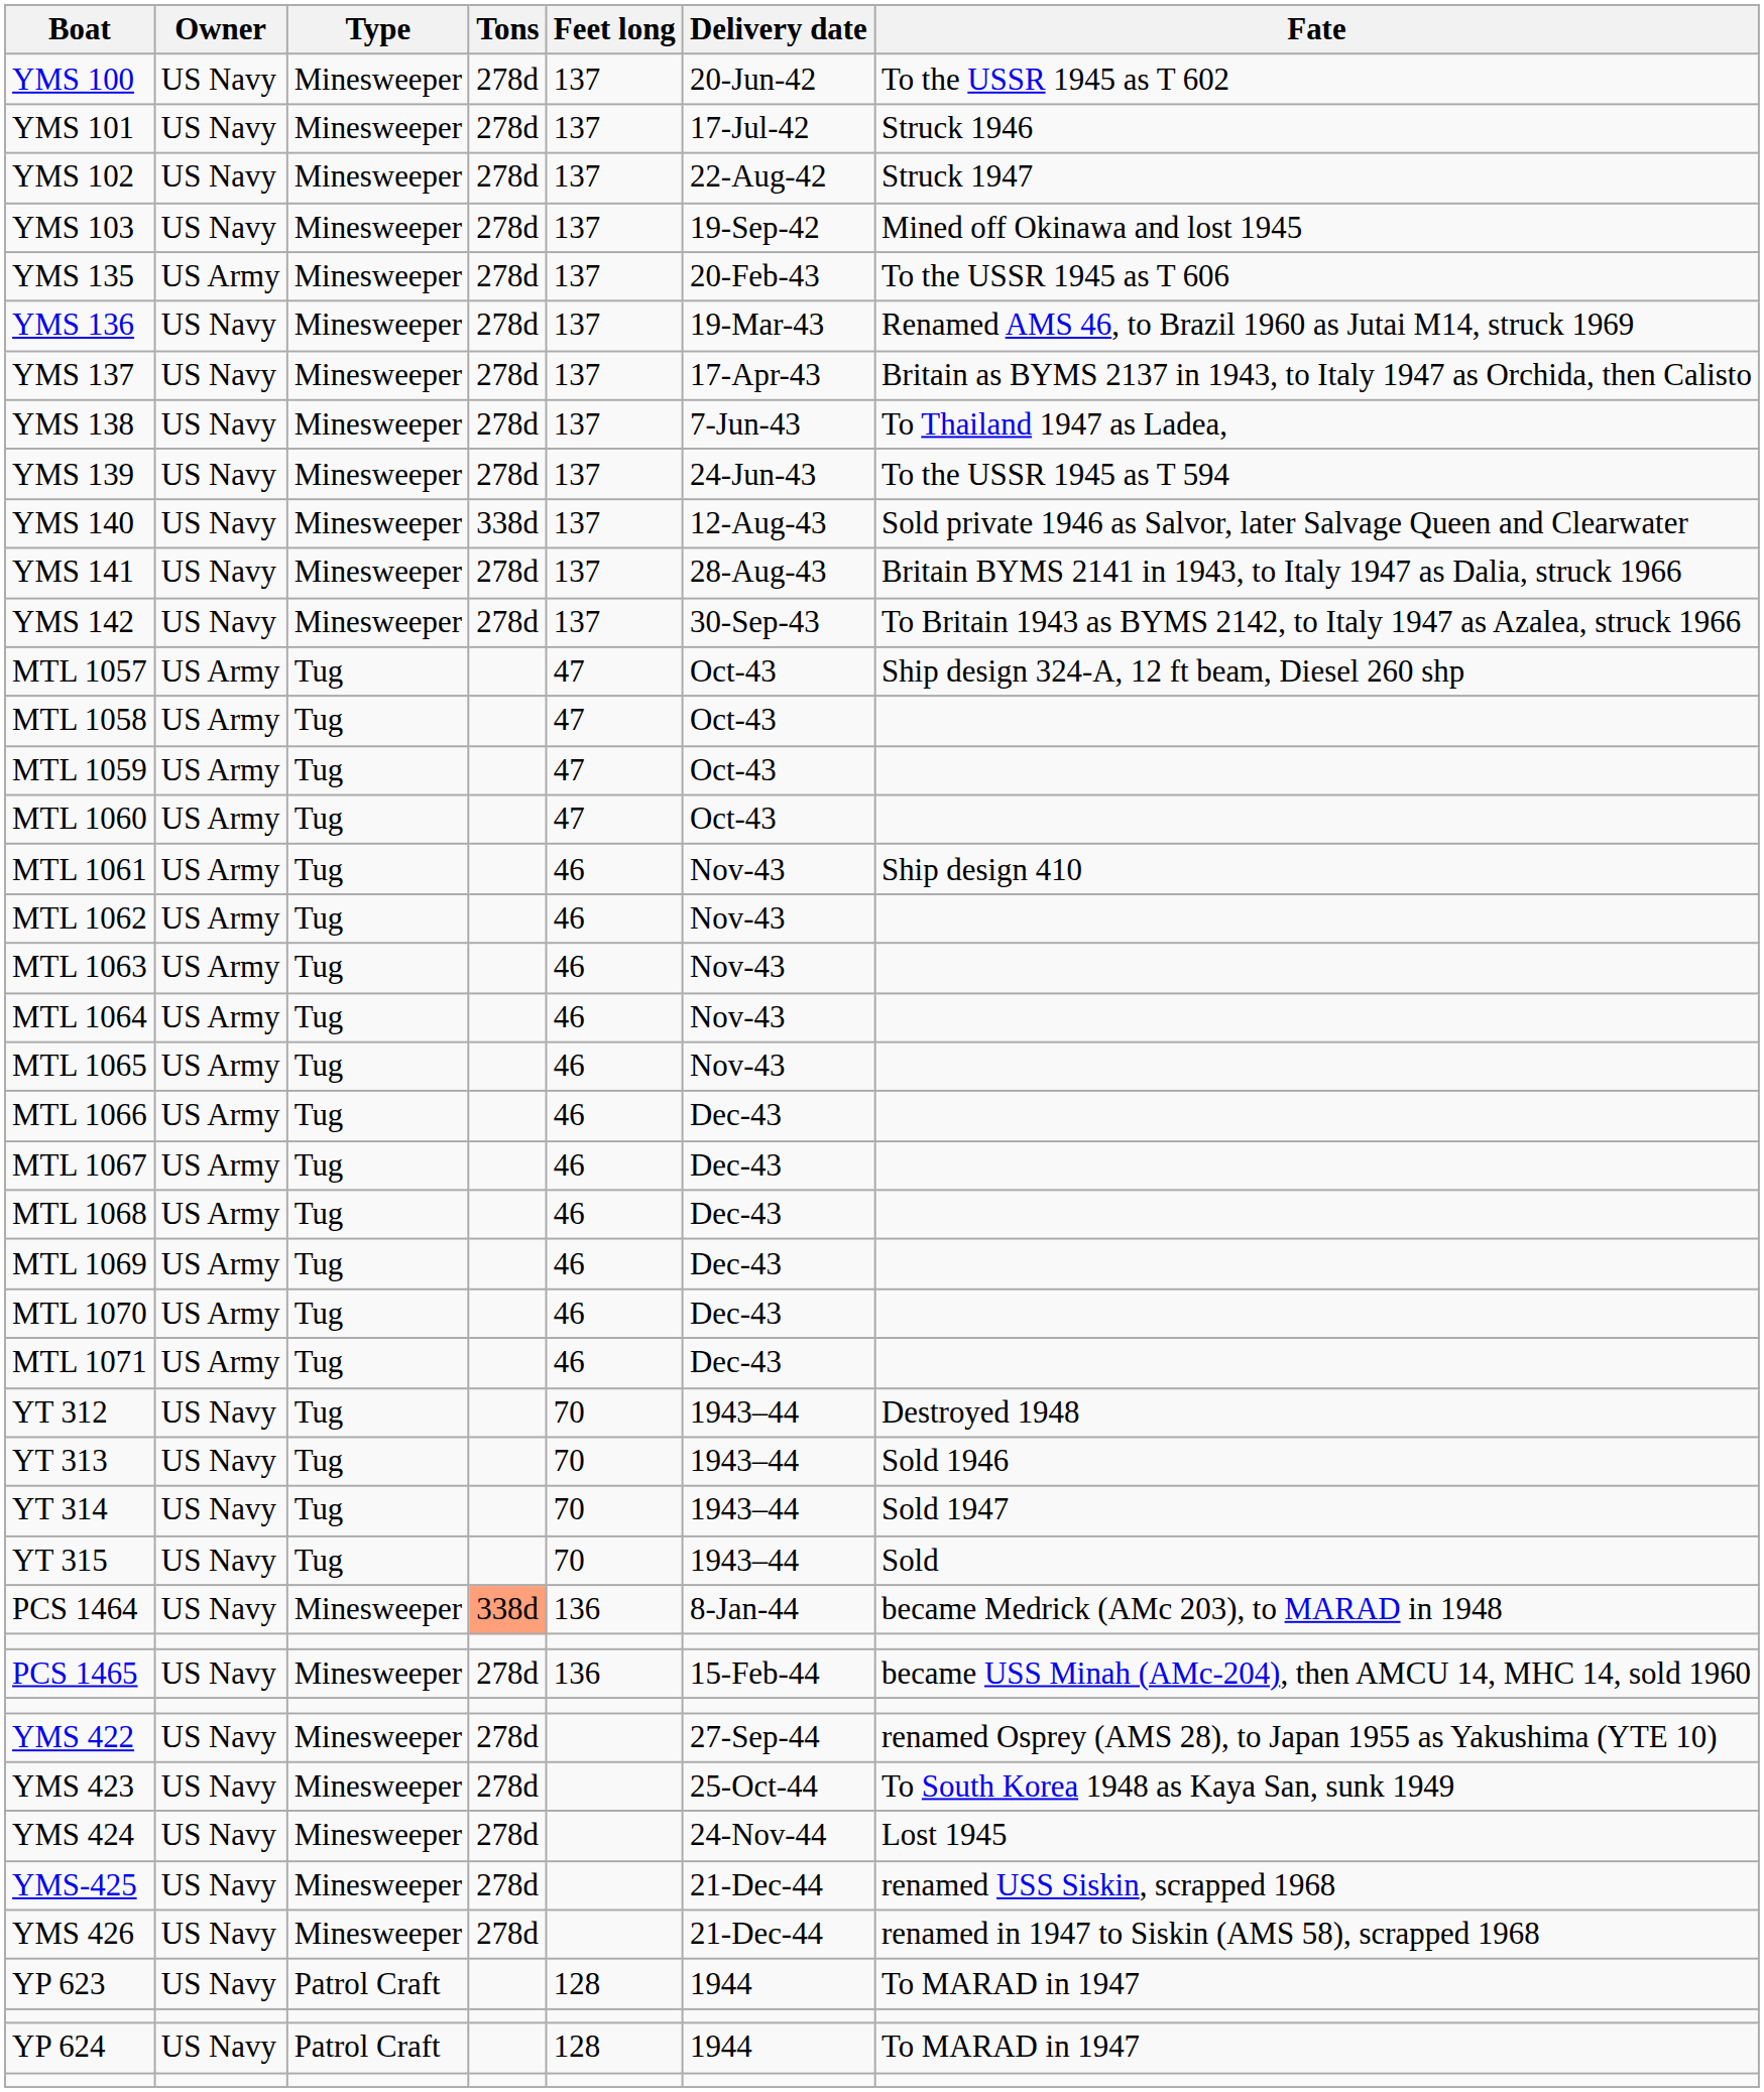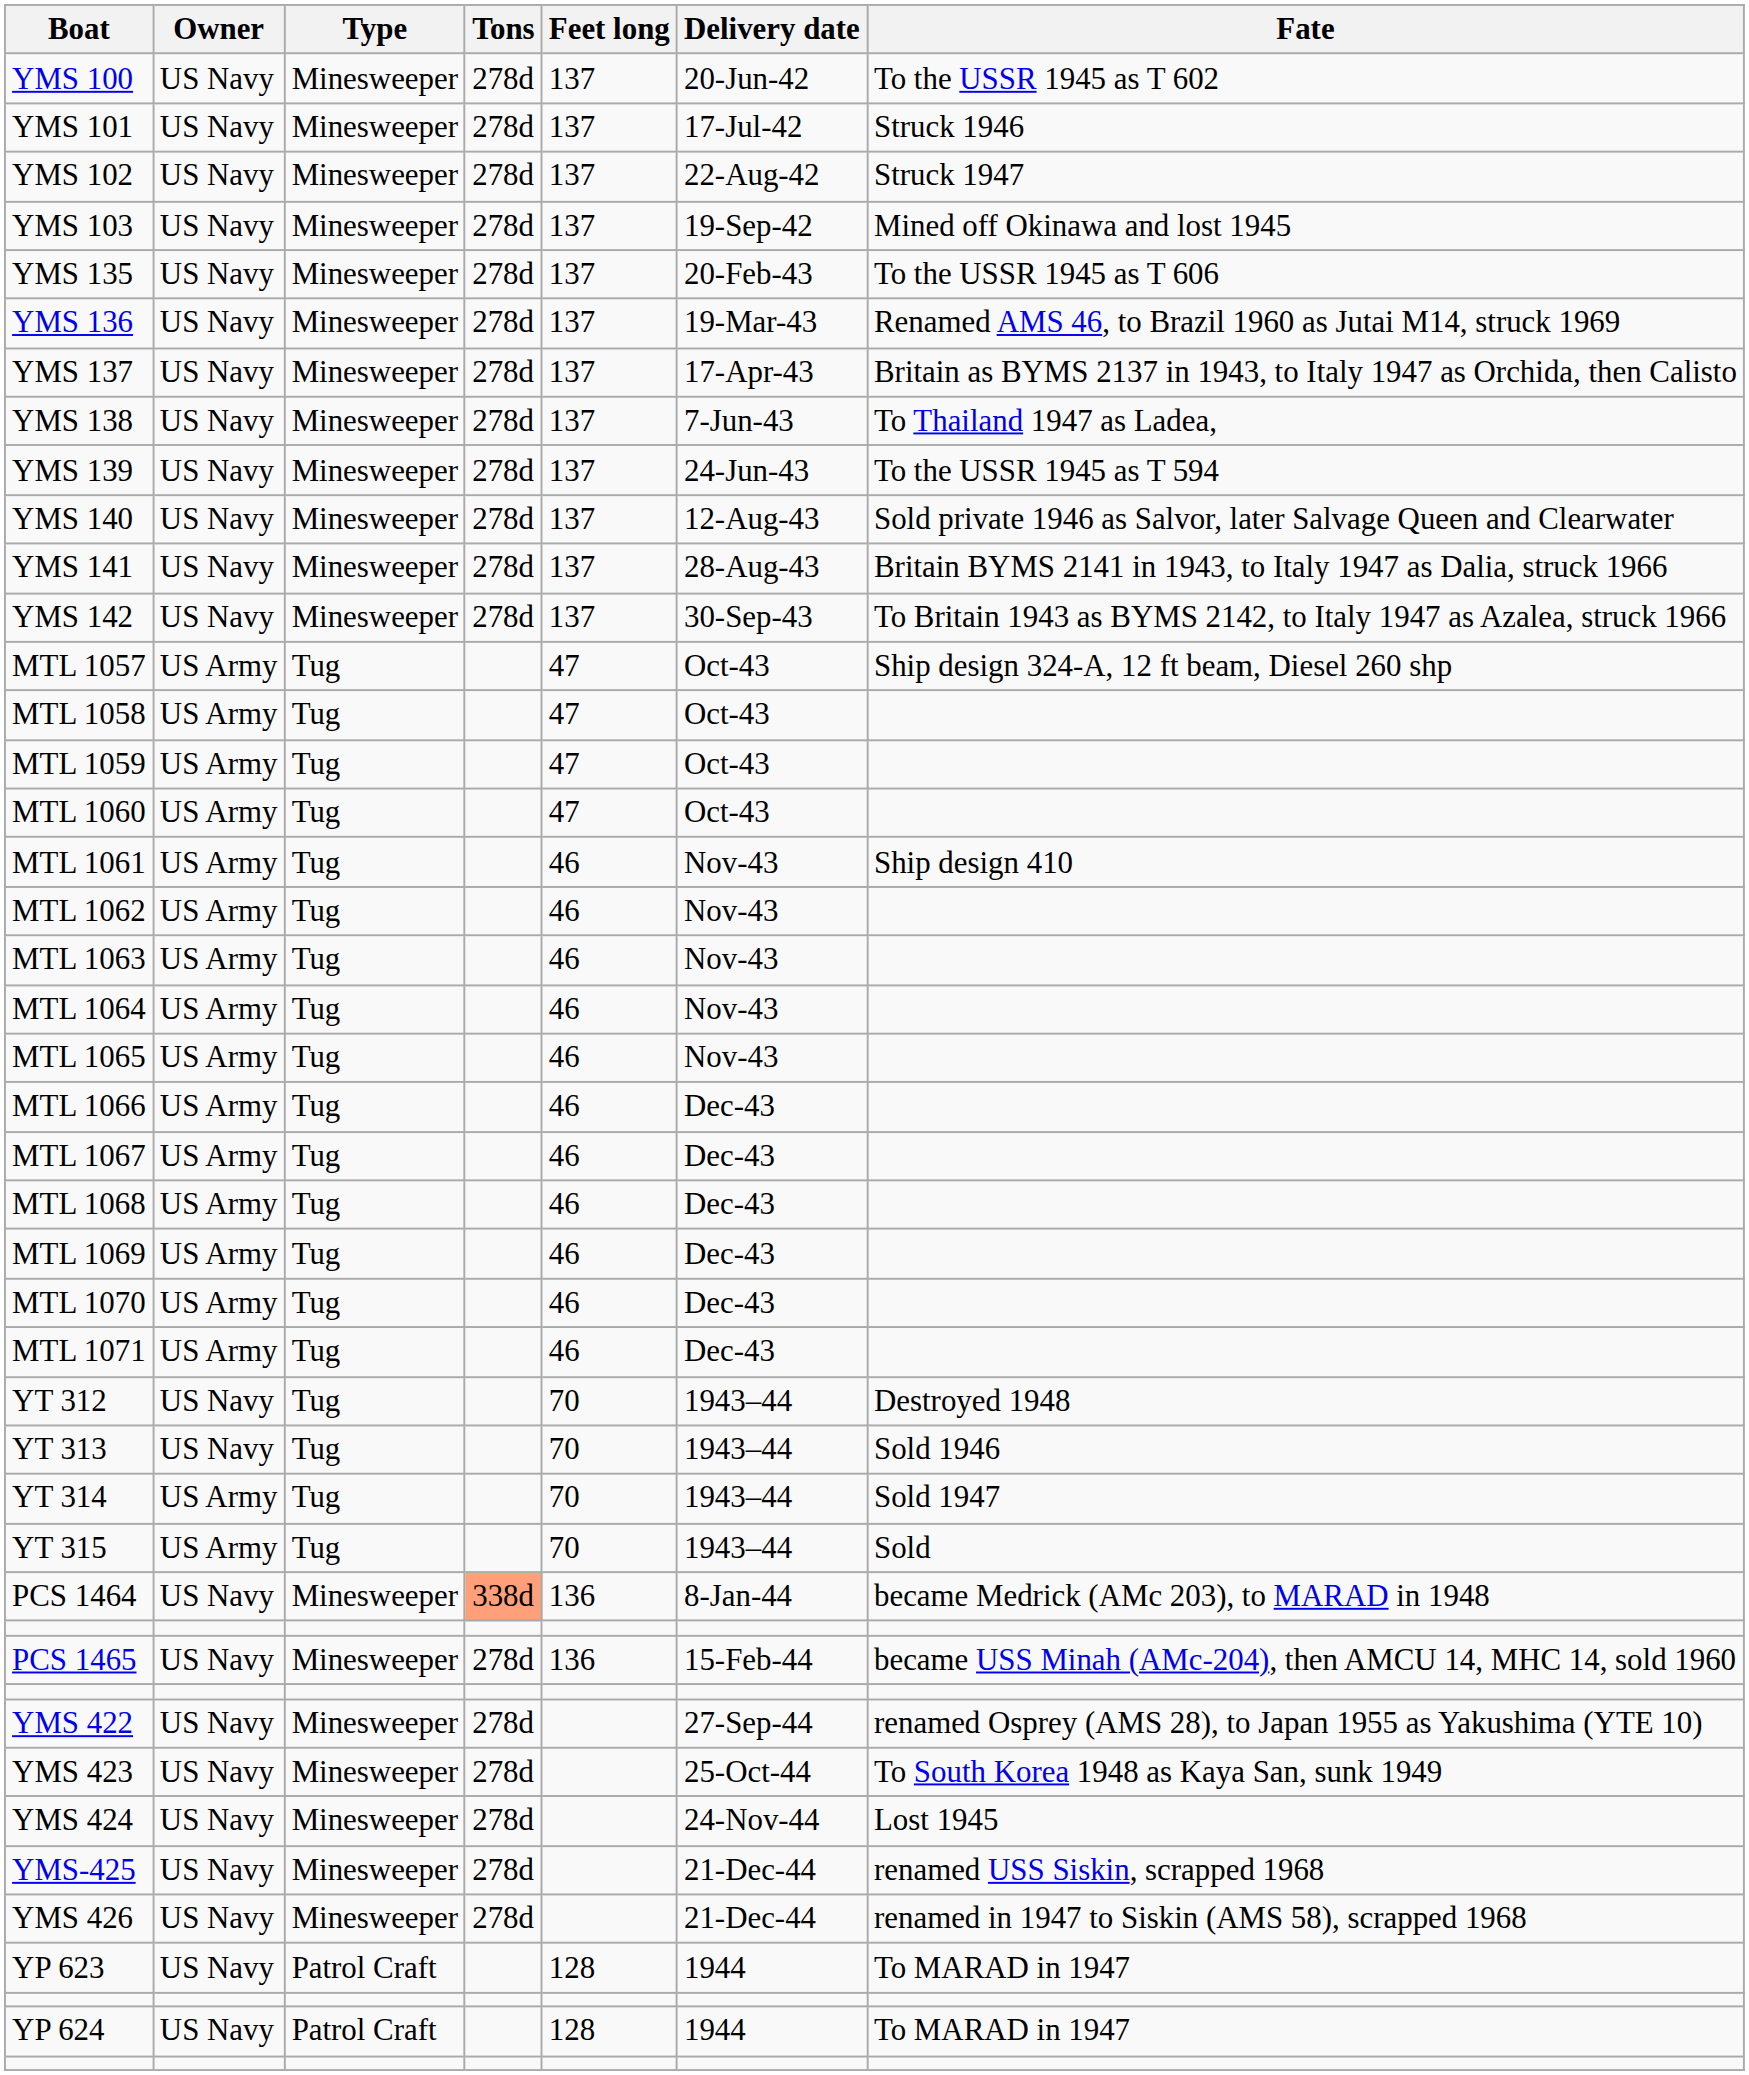YMS 135 | Owner: US Army -> US Navy
YMS 140 | Tons: 338d -> 278d
YT 314 | Owner: US Navy -> US Army
YT 315 | Owner: US Navy -> US Army
